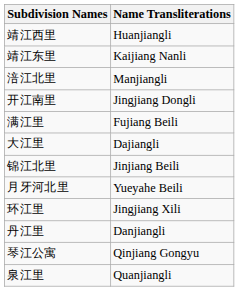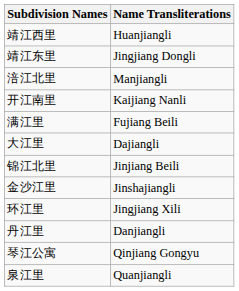靖江东里 | Name Transliterations: Kaijiang Nanli -> Jingjiang Dongli
开江南里 | Name Transliterations: Jingjiang Dongli -> Kaijiang Nanli
+ row: 金沙江里 | Jinshajiangli
- row: 月牙河北里 | Yueyahe Beili
